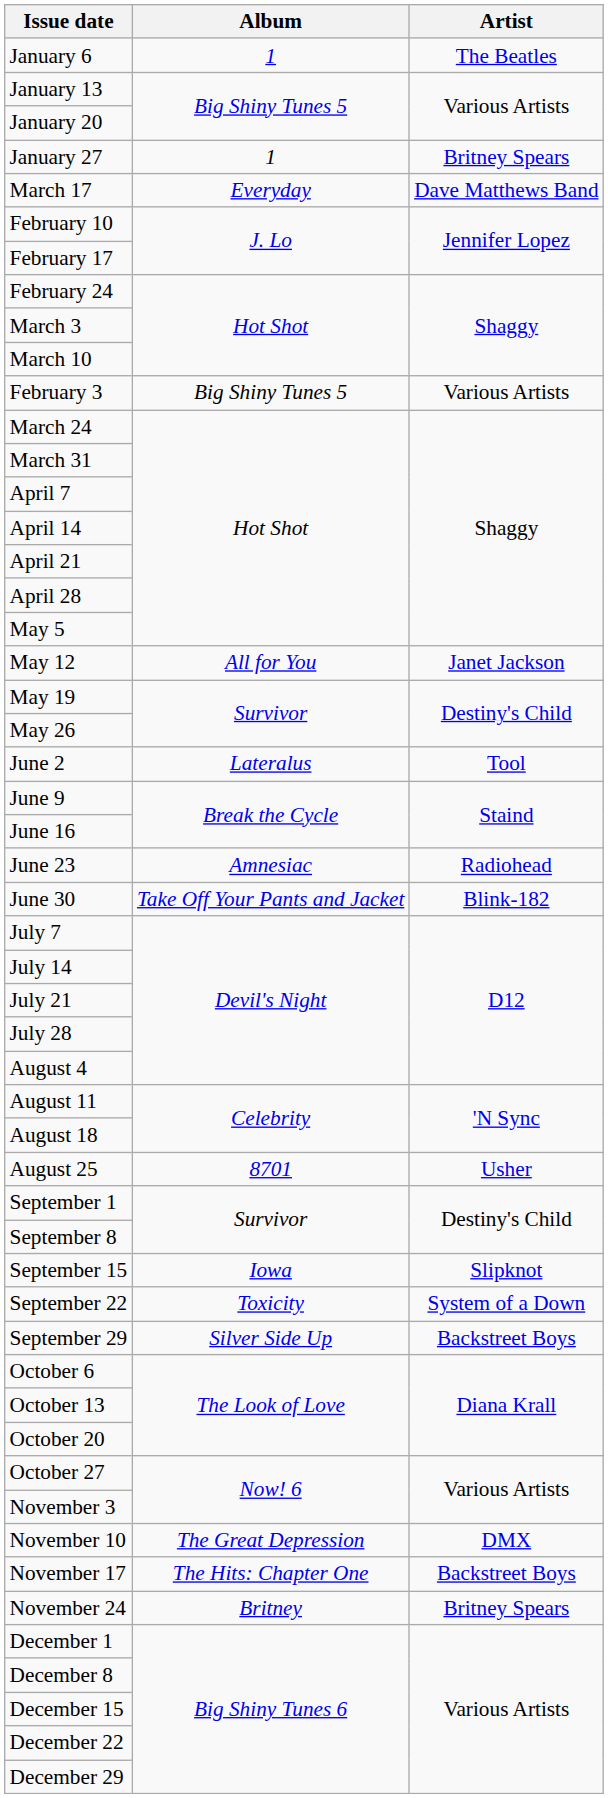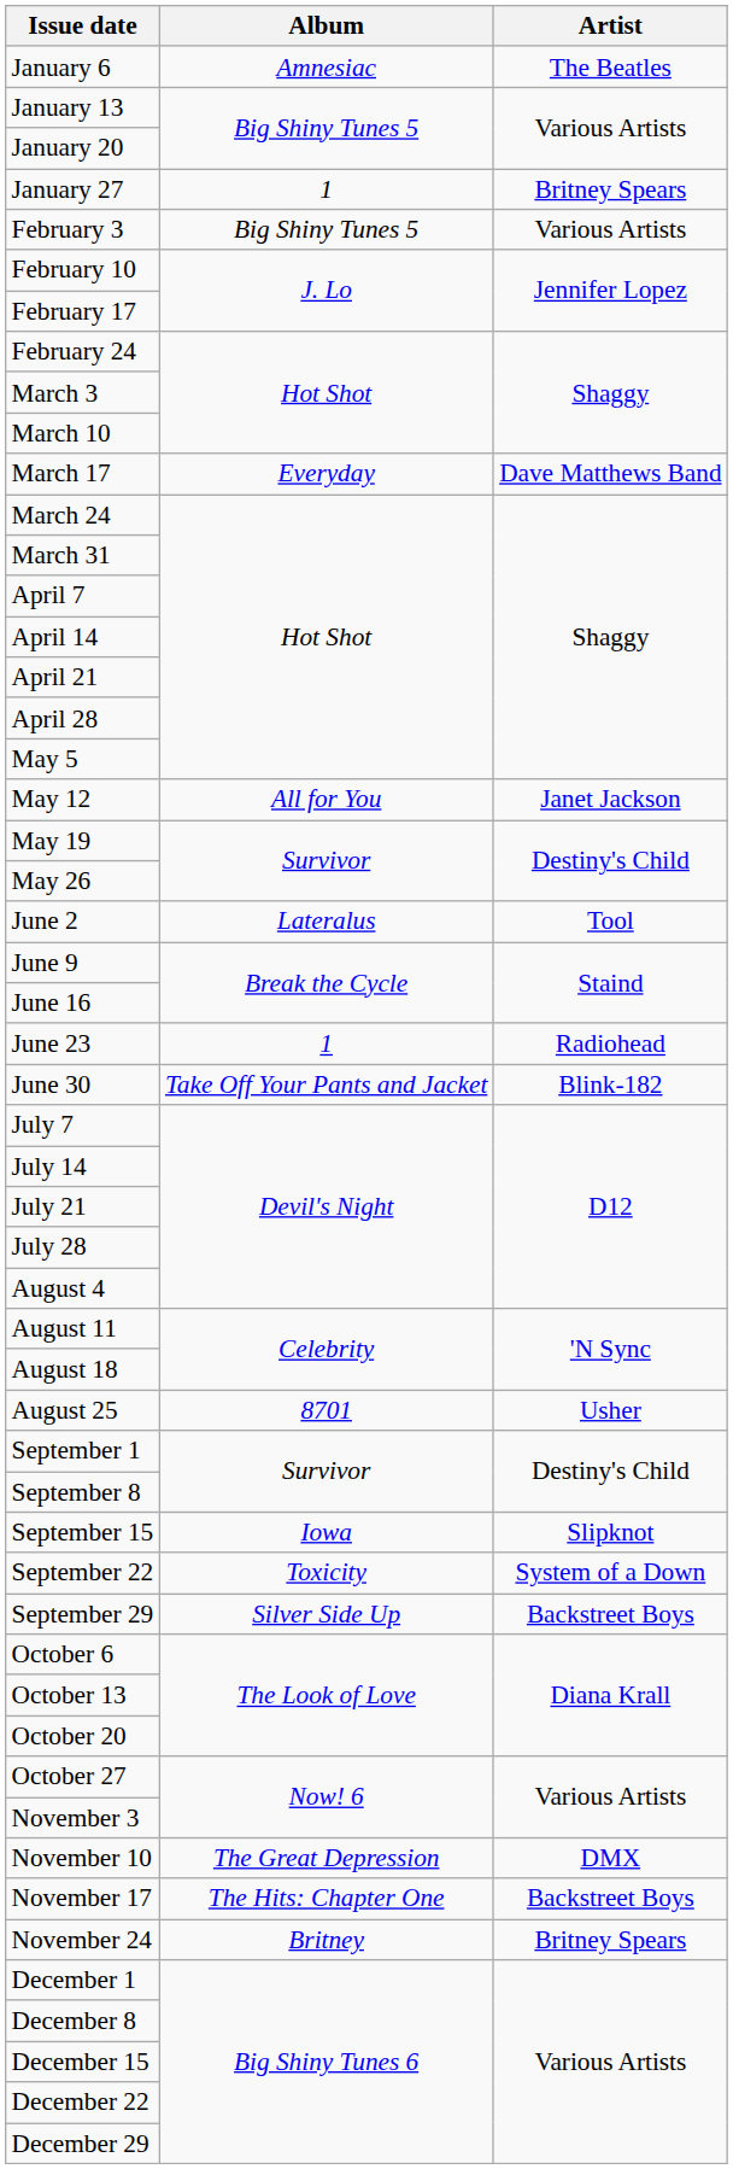January 6 | Album: 1 -> Amnesiac
rows swapped: February 3 <-> March 17
June 23 | Album: Amnesiac -> 1
